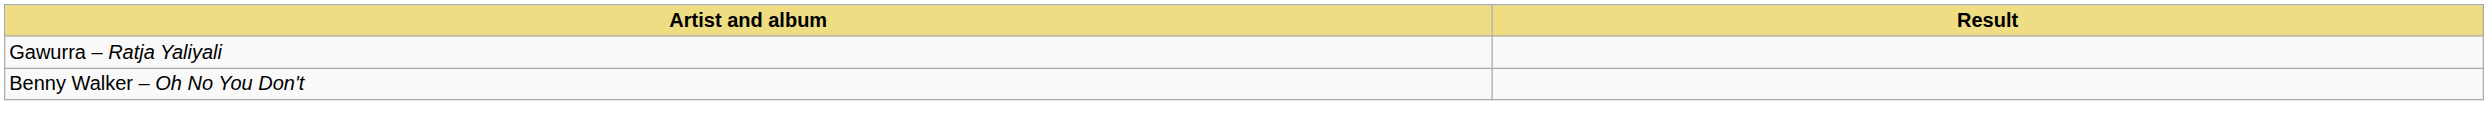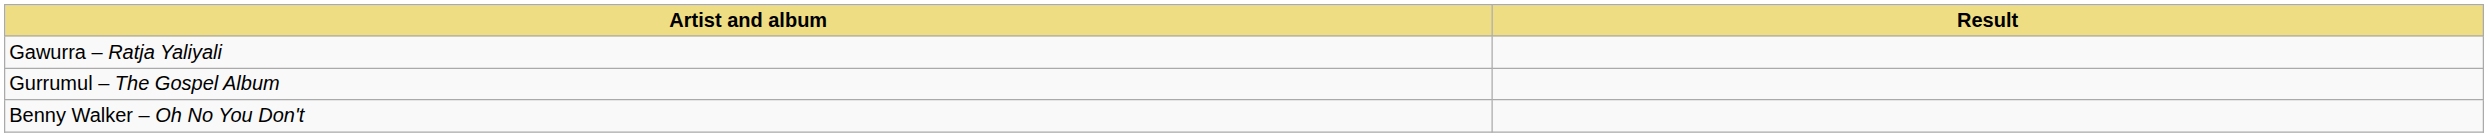+ row: Gurrumul – The Gospel Album
